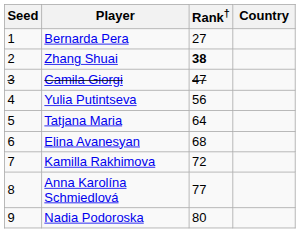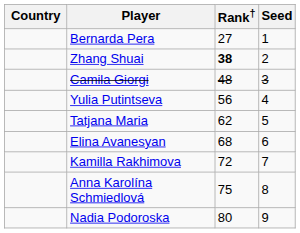columns swapped: Country <-> Seed
Camila Giorgi | Rank†: 47 -> 48
Tatjana Maria | Rank†: 64 -> 62
Anna Karolína Schmiedlová | Rank†: 77 -> 75
